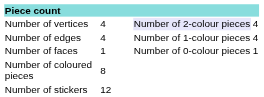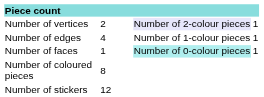Number of vertices | column 2: 4 -> 2
Number of vertices | column 4: 4 -> 1
Number of edges | column 4: 4 -> 1
Number of faces | column 3: no background -> paleturquoise background
